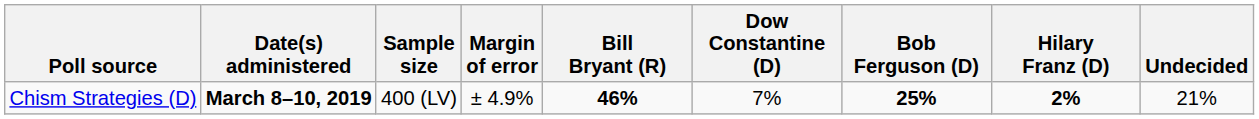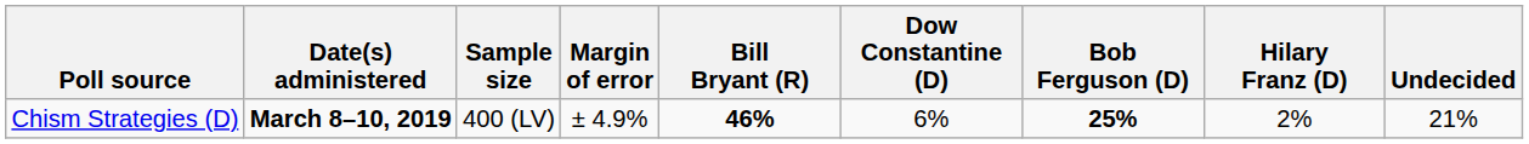Chism Strategies (D) | Dow Constantine (D): 7% -> 6%
Chism Strategies (D) | Hilary Franz (D): bold -> normal
